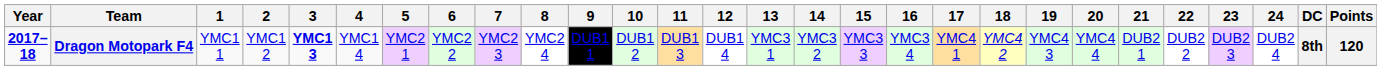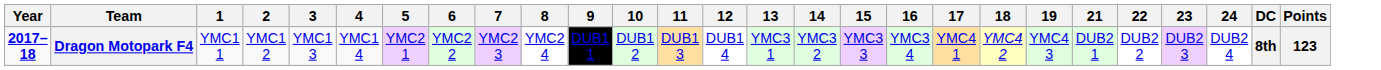- column: 20 | YMC4 4
Dragon Motopark F4 | 3: bold -> normal
Dragon Motopark F4 | Points: 120 -> 123
